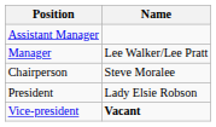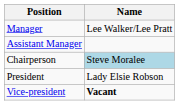rows swapped: Manager <-> Assistant Manager
Chairperson | Name: no background -> lightblue background
